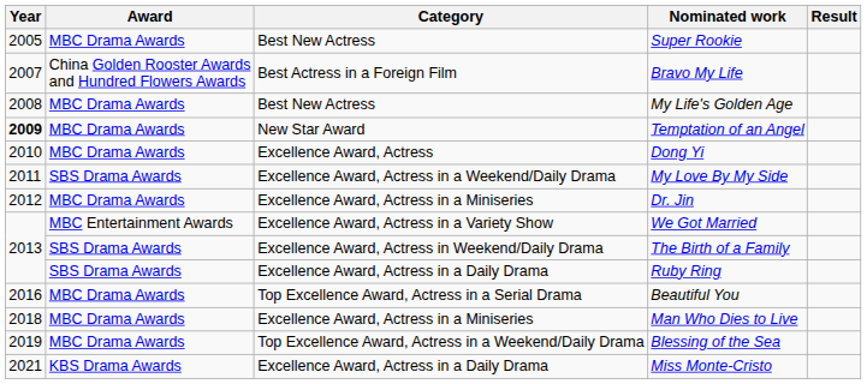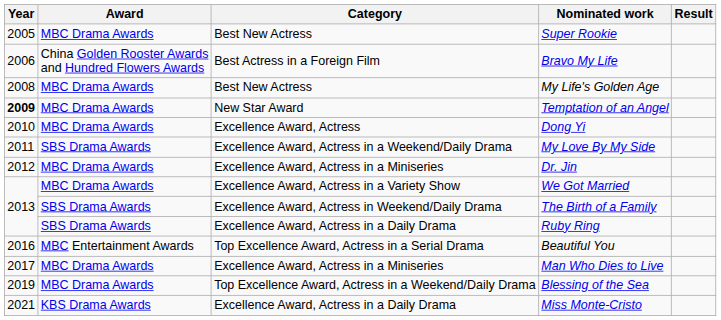Bravo My Life | Year: 2007 -> 2006
We Got Married | Award: MBC Entertainment Awards -> MBC Drama Awards
Beautiful You | Award: MBC Drama Awards -> MBC Entertainment Awards
Man Who Dies to Live | Year: 2018 -> 2017
